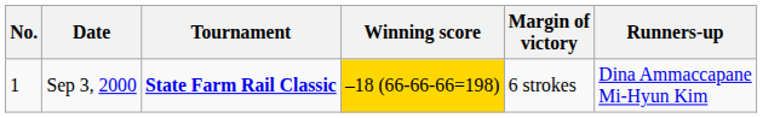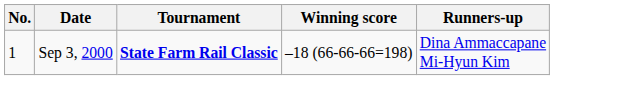- column: Margin of victory | 6 strokes
Sep 3, 2000 | Winning score: gold background -> no background
